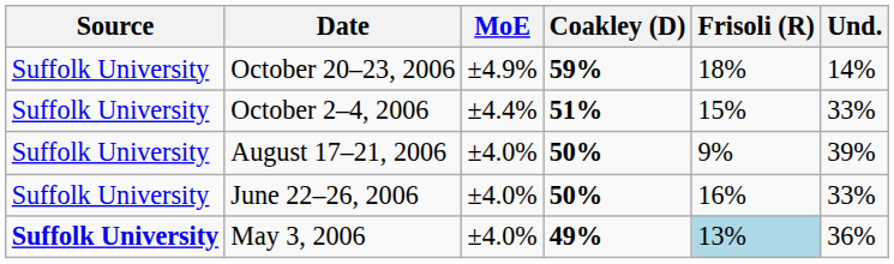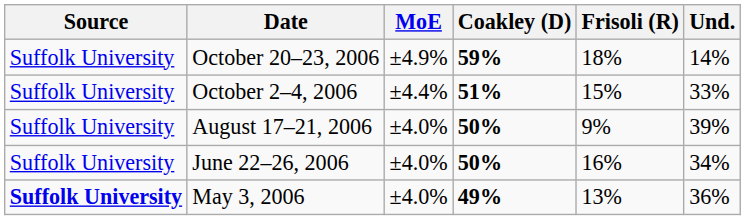June 22–26, 2006 | Und.: 33% -> 34%
May 3, 2006 | Frisoli (R): lightblue background -> no background
